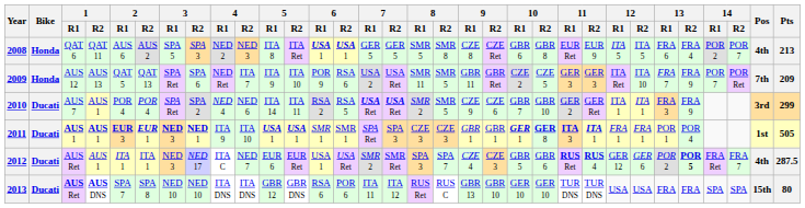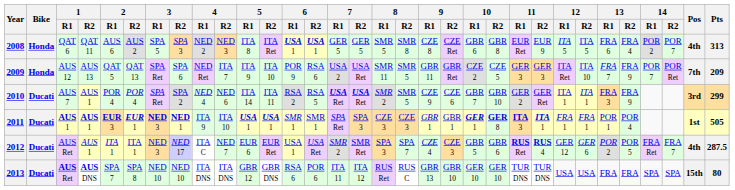2008 | Pts: 213 -> 313
2012 | 13 / R2: bold -> normal
